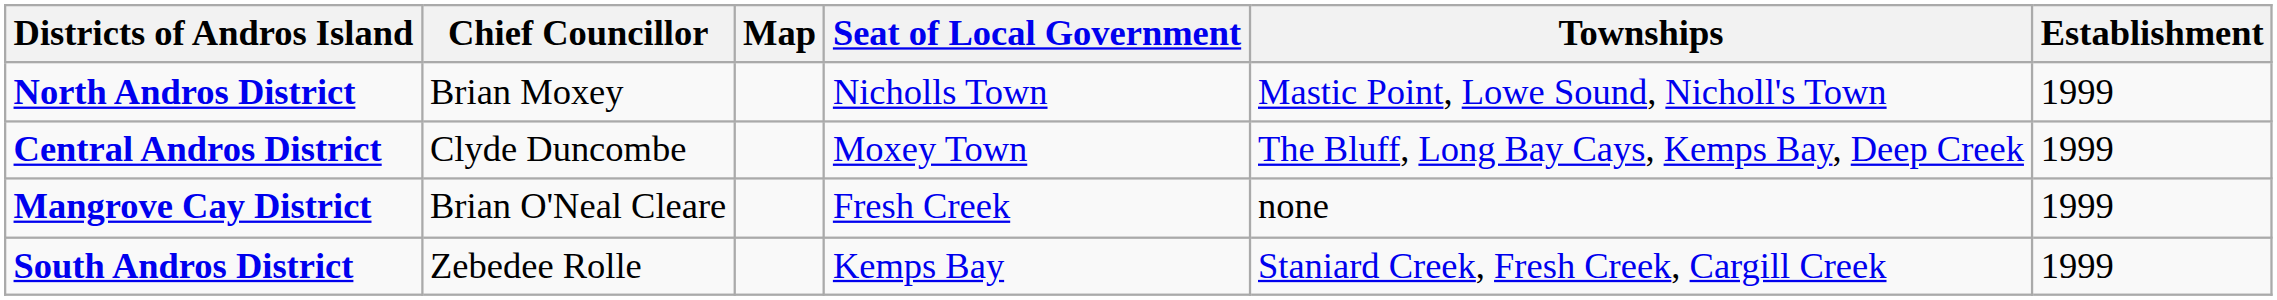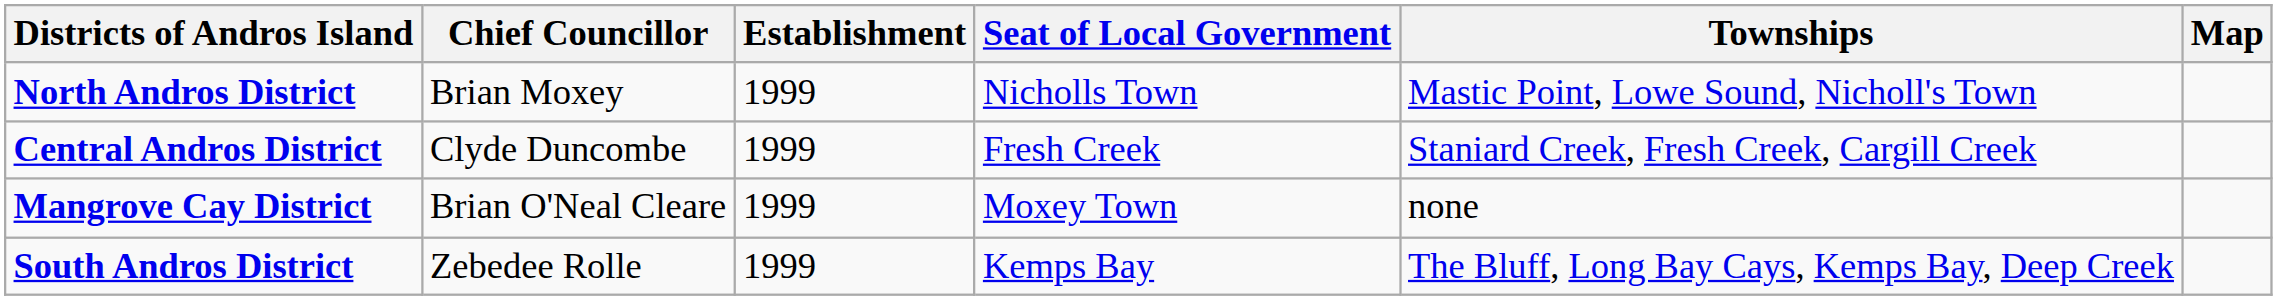columns swapped: Establishment <-> Map
Central Andros District | Seat of Local Government: Moxey Town -> Fresh Creek
Central Andros District | Townships: The Bluff, Long Bay Cays, Kemps Bay, Deep Creek -> Staniard Creek, Fresh Creek, Cargill Creek
Mangrove Cay District | Seat of Local Government: Fresh Creek -> Moxey Town
South Andros District | Townships: Staniard Creek, Fresh Creek, Cargill Creek -> The Bluff, Long Bay Cays, Kemps Bay, Deep Creek
